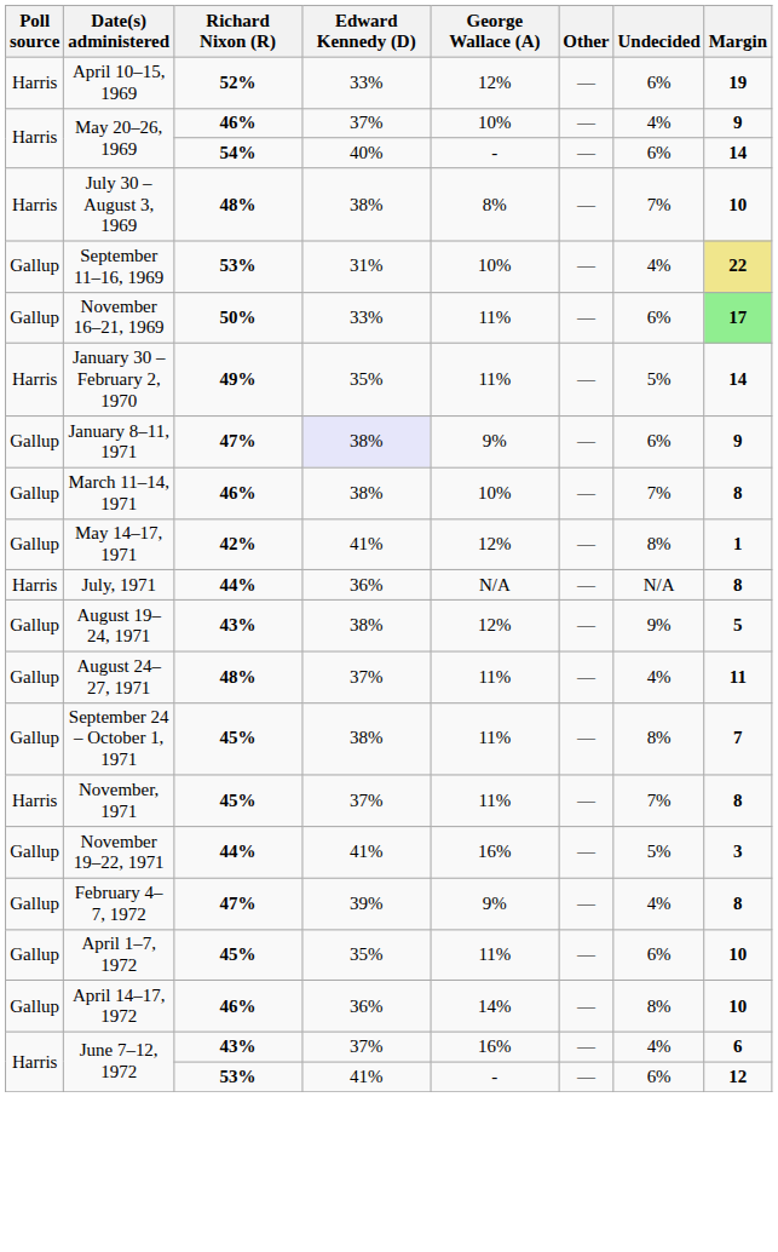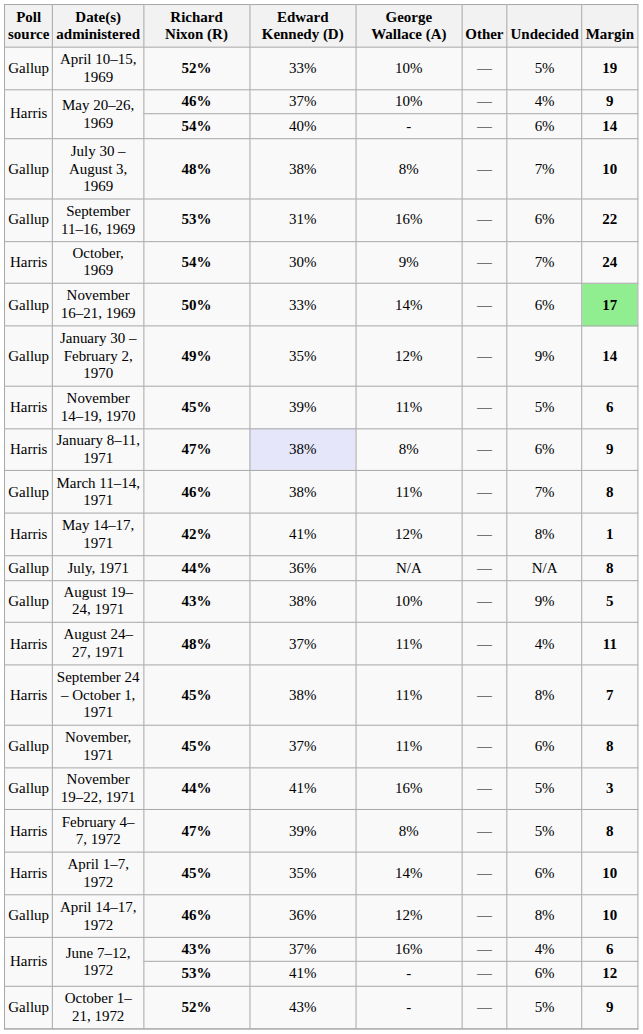April 10–15, 1969 | Poll source: Harris -> Gallup
April 10–15, 1969 | George Wallace (A): 12% -> 10%
April 10–15, 1969 | Undecided: 6% -> 5%
July 30 – August 3, 1969 | Poll source: Harris -> Gallup
September 11–16, 1969 | George Wallace (A): 10% -> 16%
September 11–16, 1969 | Undecided: 4% -> 6%
September 11–16, 1969 | Margin: khaki background -> no background
+ row: Harris | October, 1969 | 54% | 30% | 9% | — | 7% | 24
November 16–21, 1969 | George Wallace (A): 11% -> 14%
January 30 – February 2, 1970 | Poll source: Harris -> Gallup
January 30 – February 2, 1970 | George Wallace (A): 11% -> 12%
January 30 – February 2, 1970 | Undecided: 5% -> 9%
+ row: Harris | November 14–19, 1970 | 45% | 39% | 11% | — | 5% | 6
January 8–11, 1971 | Poll source: Gallup -> Harris
January 8–11, 1971 | George Wallace (A): 9% -> 8%
March 11–14, 1971 | George Wallace (A): 10% -> 11%
May 14–17, 1971 | Poll source: Gallup -> Harris
July, 1971 | Poll source: Harris -> Gallup
August 19–24, 1971 | George Wallace (A): 12% -> 10%
August 24–27, 1971 | Poll source: Gallup -> Harris
September 24 – October 1, 1971 | Poll source: Gallup -> Harris
November, 1971 | Poll source: Harris -> Gallup
November, 1971 | Undecided: 7% -> 6%
February 4–7, 1972 | Poll source: Gallup -> Harris
February 4–7, 1972 | George Wallace (A): 9% -> 8%
February 4–7, 1972 | Undecided: 4% -> 5%
April 1–7, 1972 | Poll source: Gallup -> Harris
April 1–7, 1972 | George Wallace (A): 11% -> 14%
April 14–17, 1972 | George Wallace (A): 14% -> 12%
+ row: Gallup | October 1–21, 1972 | 52% | 43% | - | — | 5% | 9
